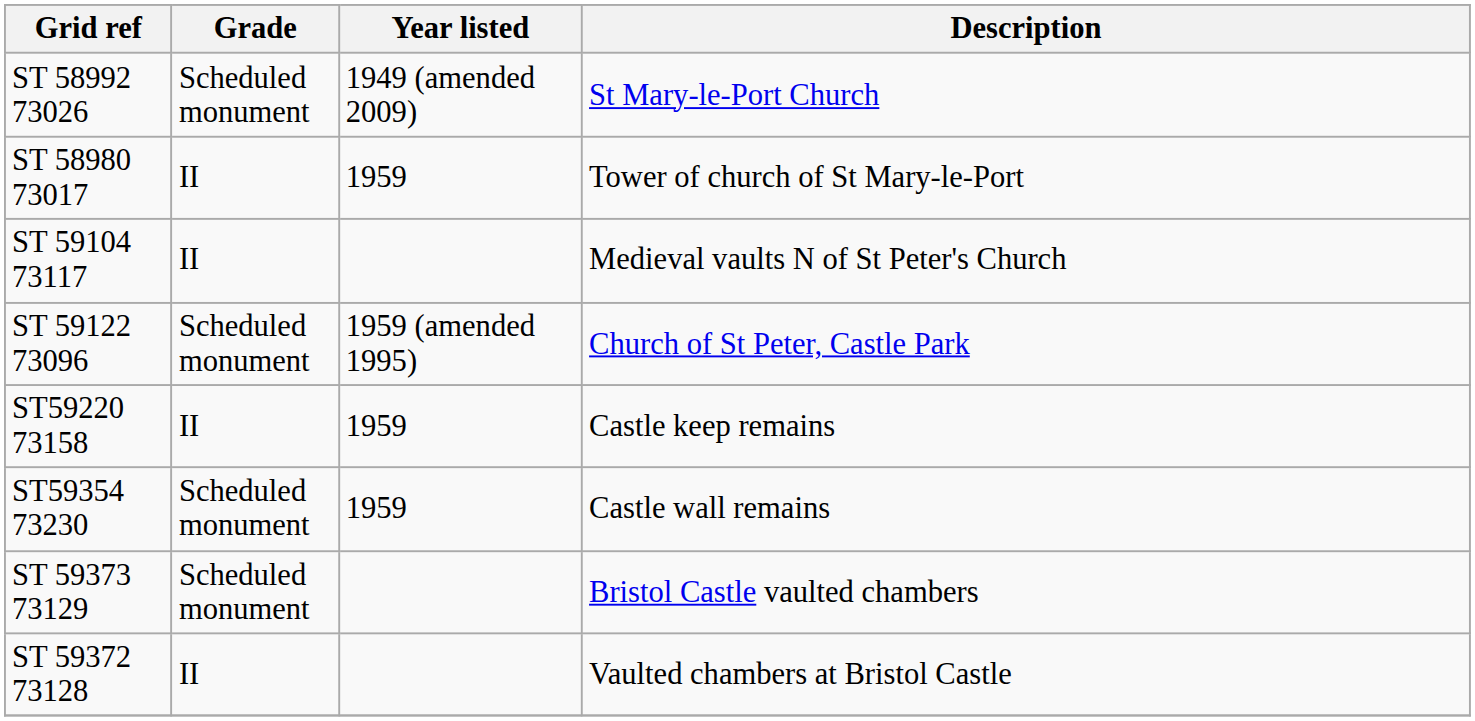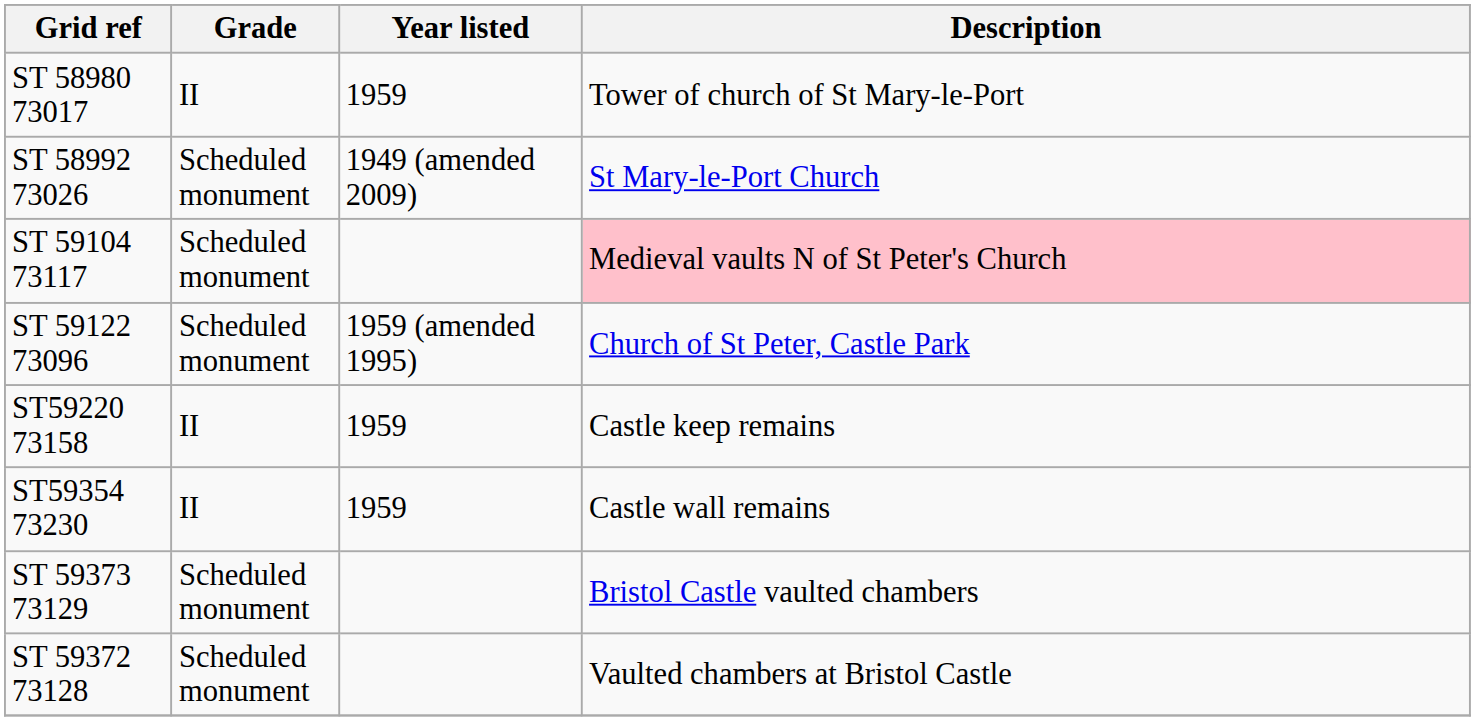rows swapped: ST 58992 73026 <-> ST 58980 73017
ST 59104 73117 | Grade: II -> Scheduled monument
ST 59104 73117 | Description: no background -> pink background
ST59354 73230 | Grade: Scheduled monument -> II
ST 59372 73128 | Grade: II -> Scheduled monument
